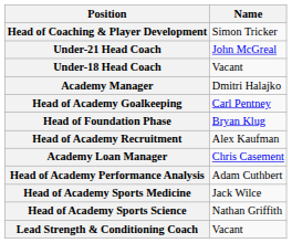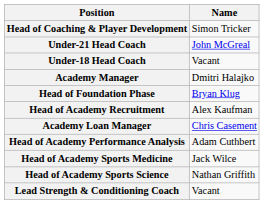- row: Head of Academy Goalkeeping | Carl Pentney
